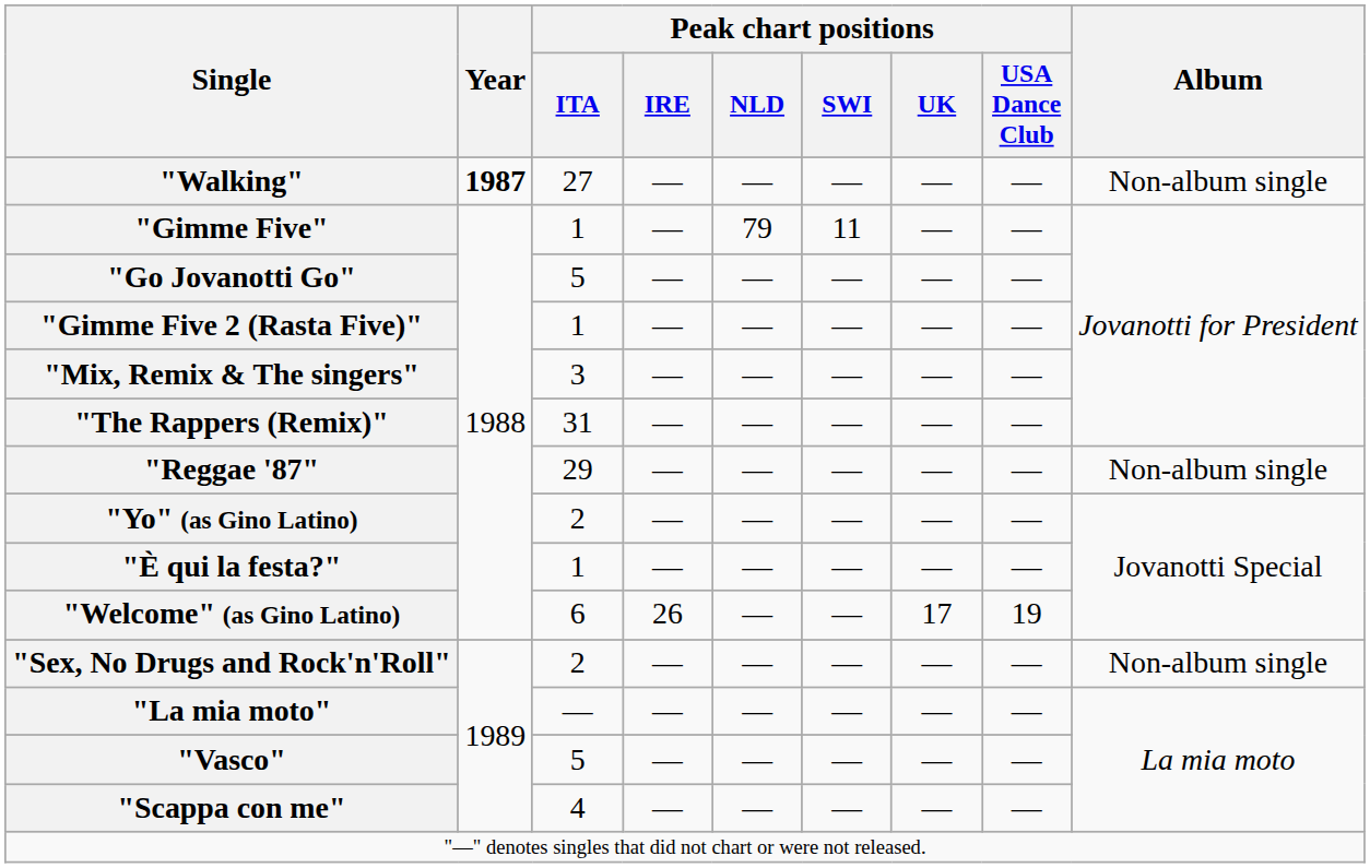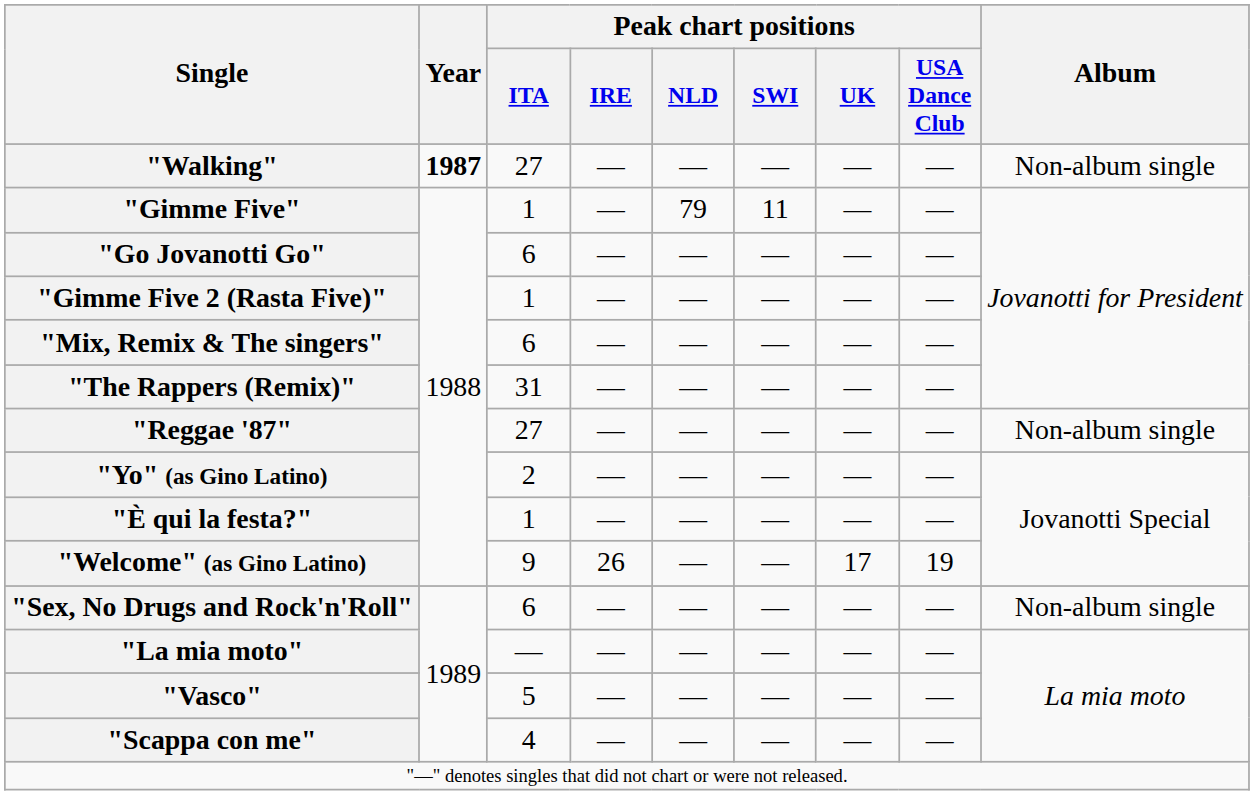"Go Jovanotti Go" | Peak chart positions / ITA: 5 -> 6
"Mix, Remix & The singers" | Peak chart positions / ITA: 3 -> 6
"Reggae '87" | Peak chart positions / ITA: 29 -> 27
"Welcome" (as Gino Latino) | Peak chart positions / ITA: 6 -> 9
"Sex, No Drugs and Rock'n'Roll" | Peak chart positions / ITA: 2 -> 6
